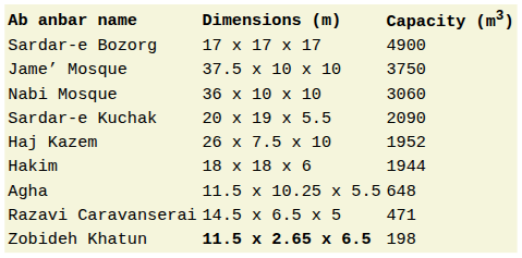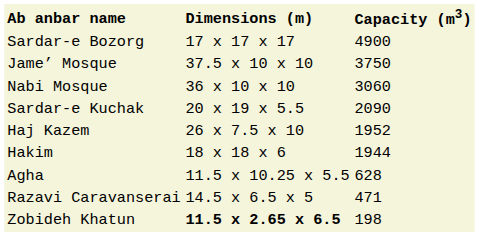Agha | Capacity (m3): 648 -> 628
